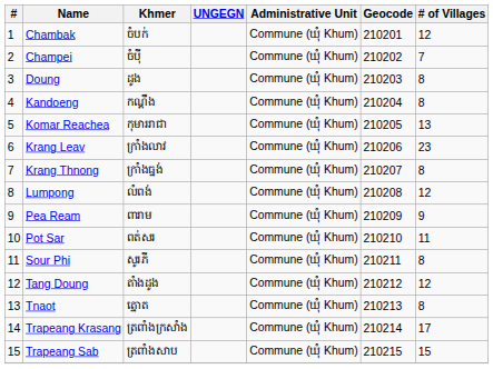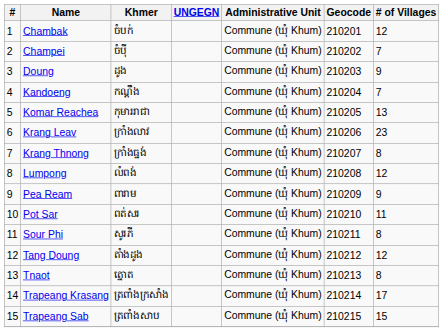Doung | # of Villages: 8 -> 9
Kandoeng | # of Villages: 8 -> 7
